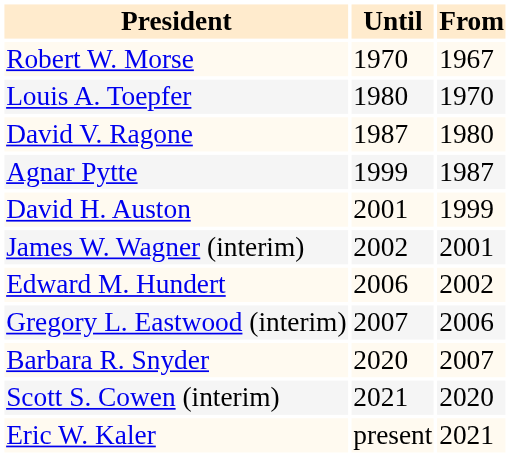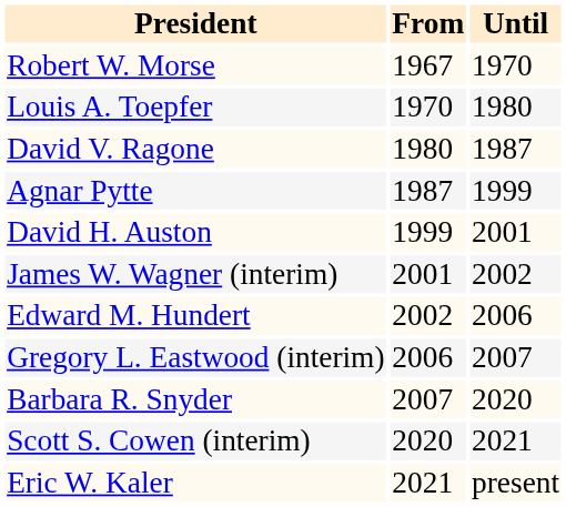columns swapped: From <-> Until
